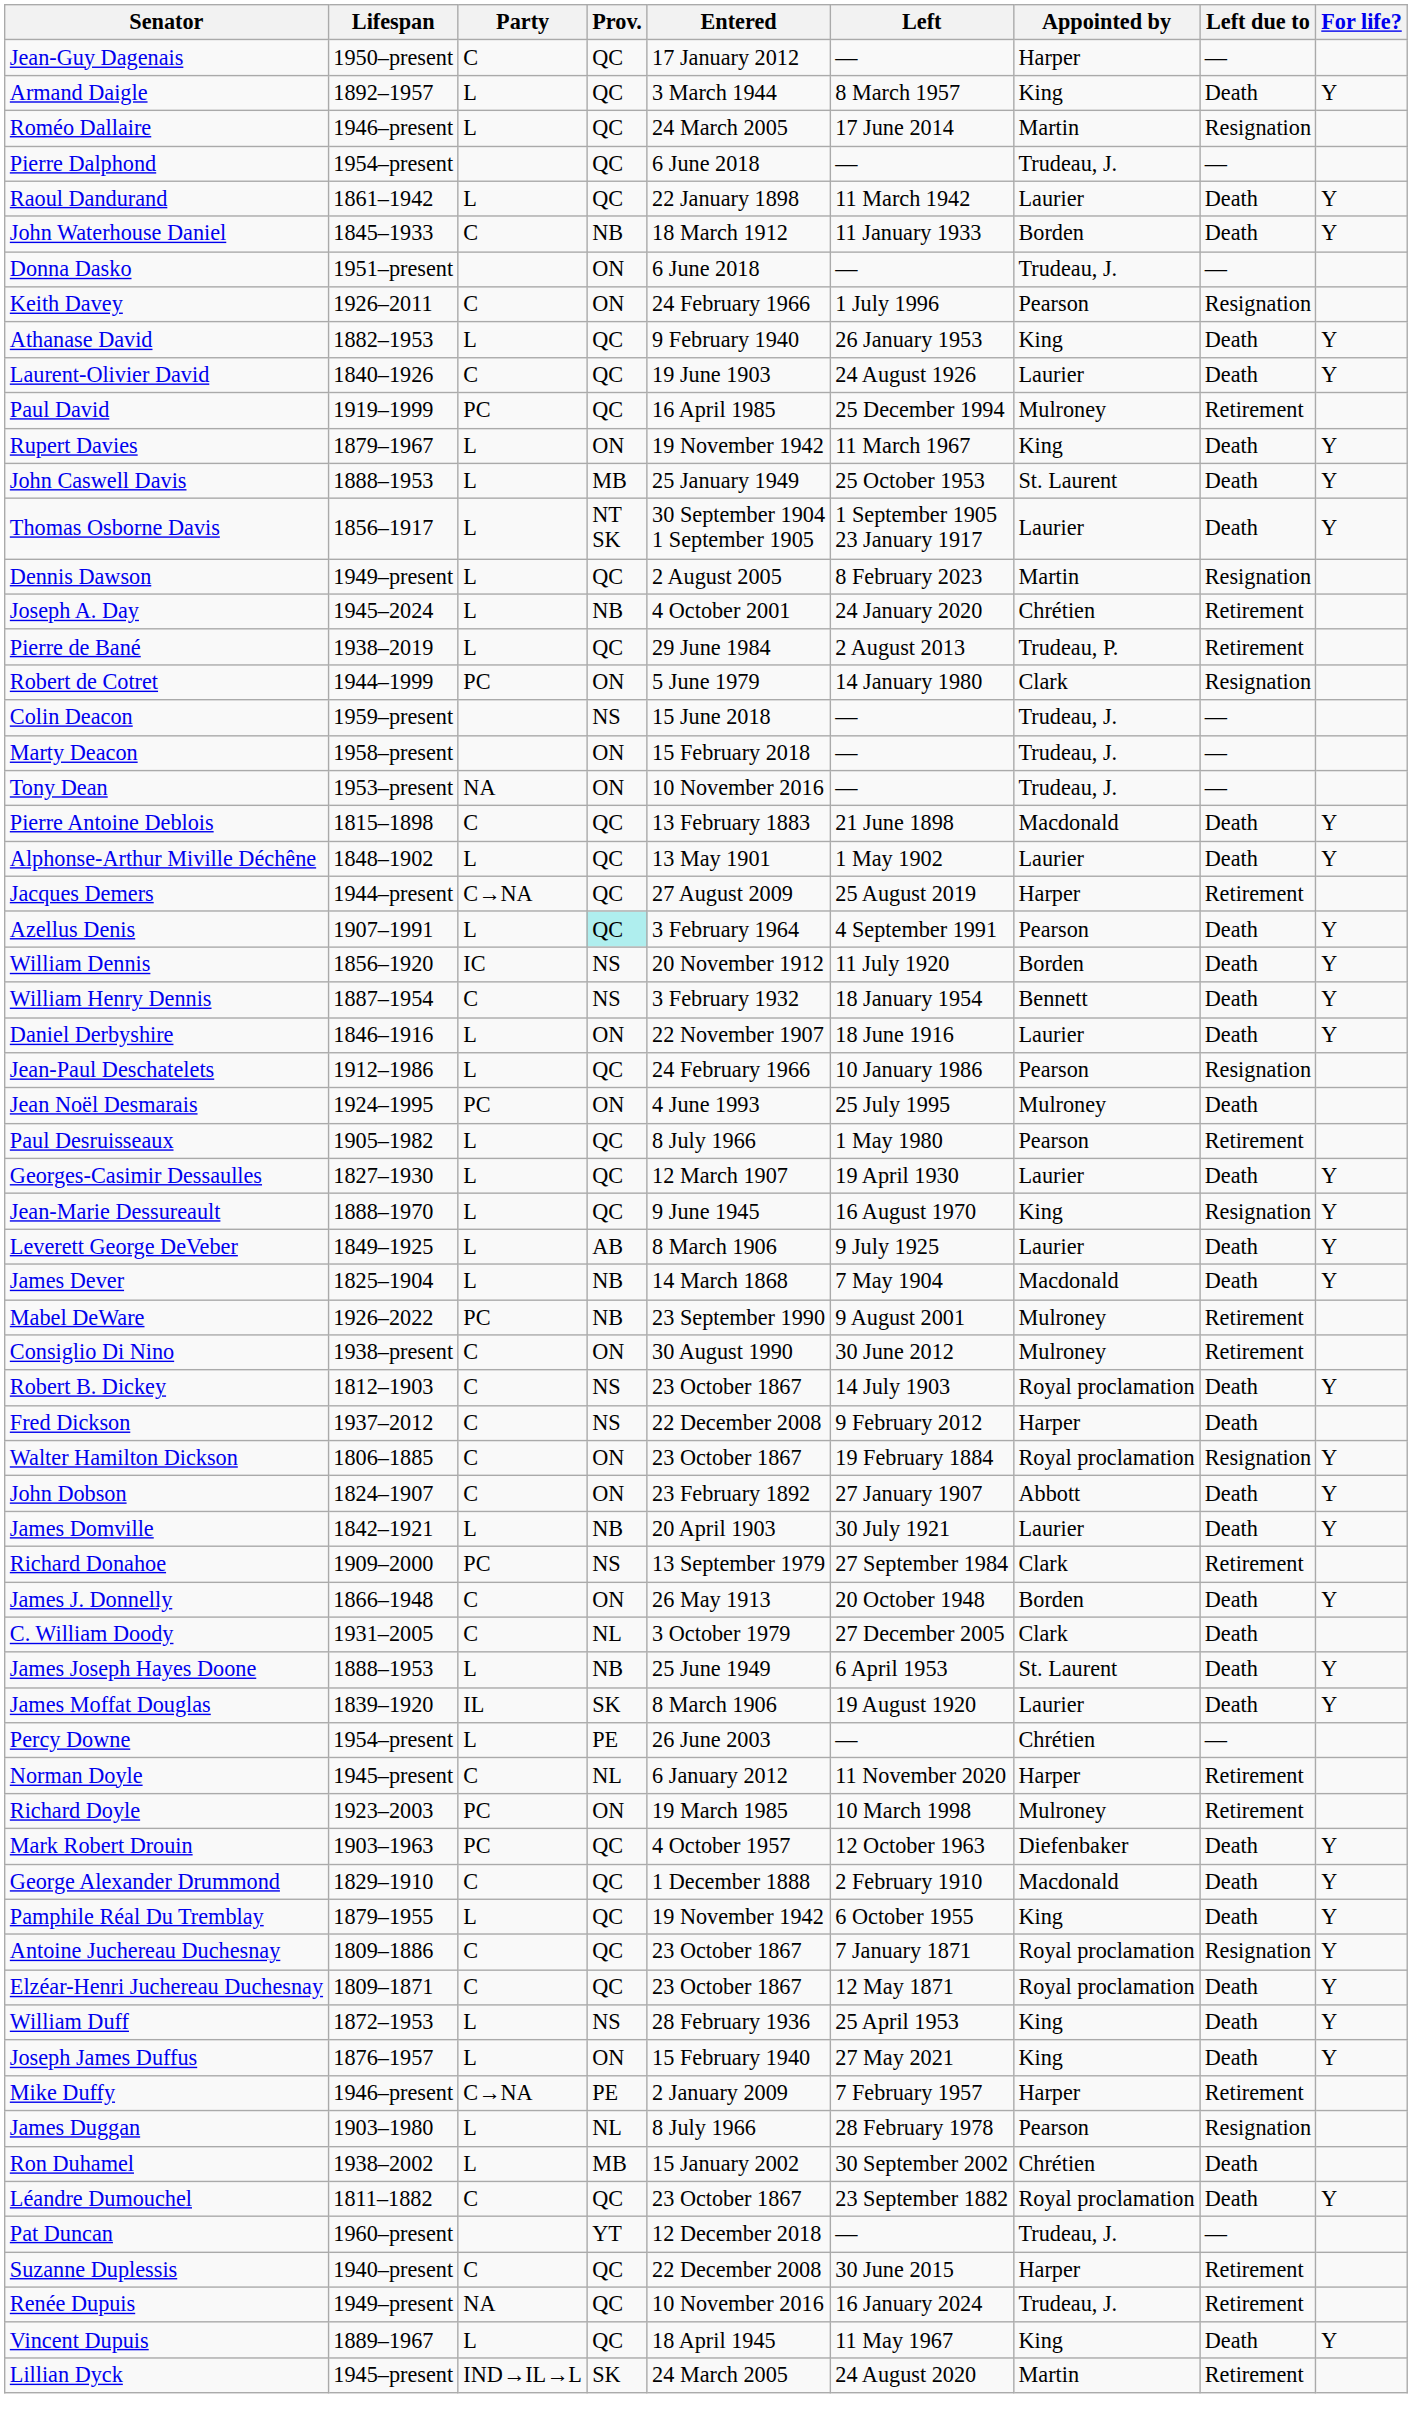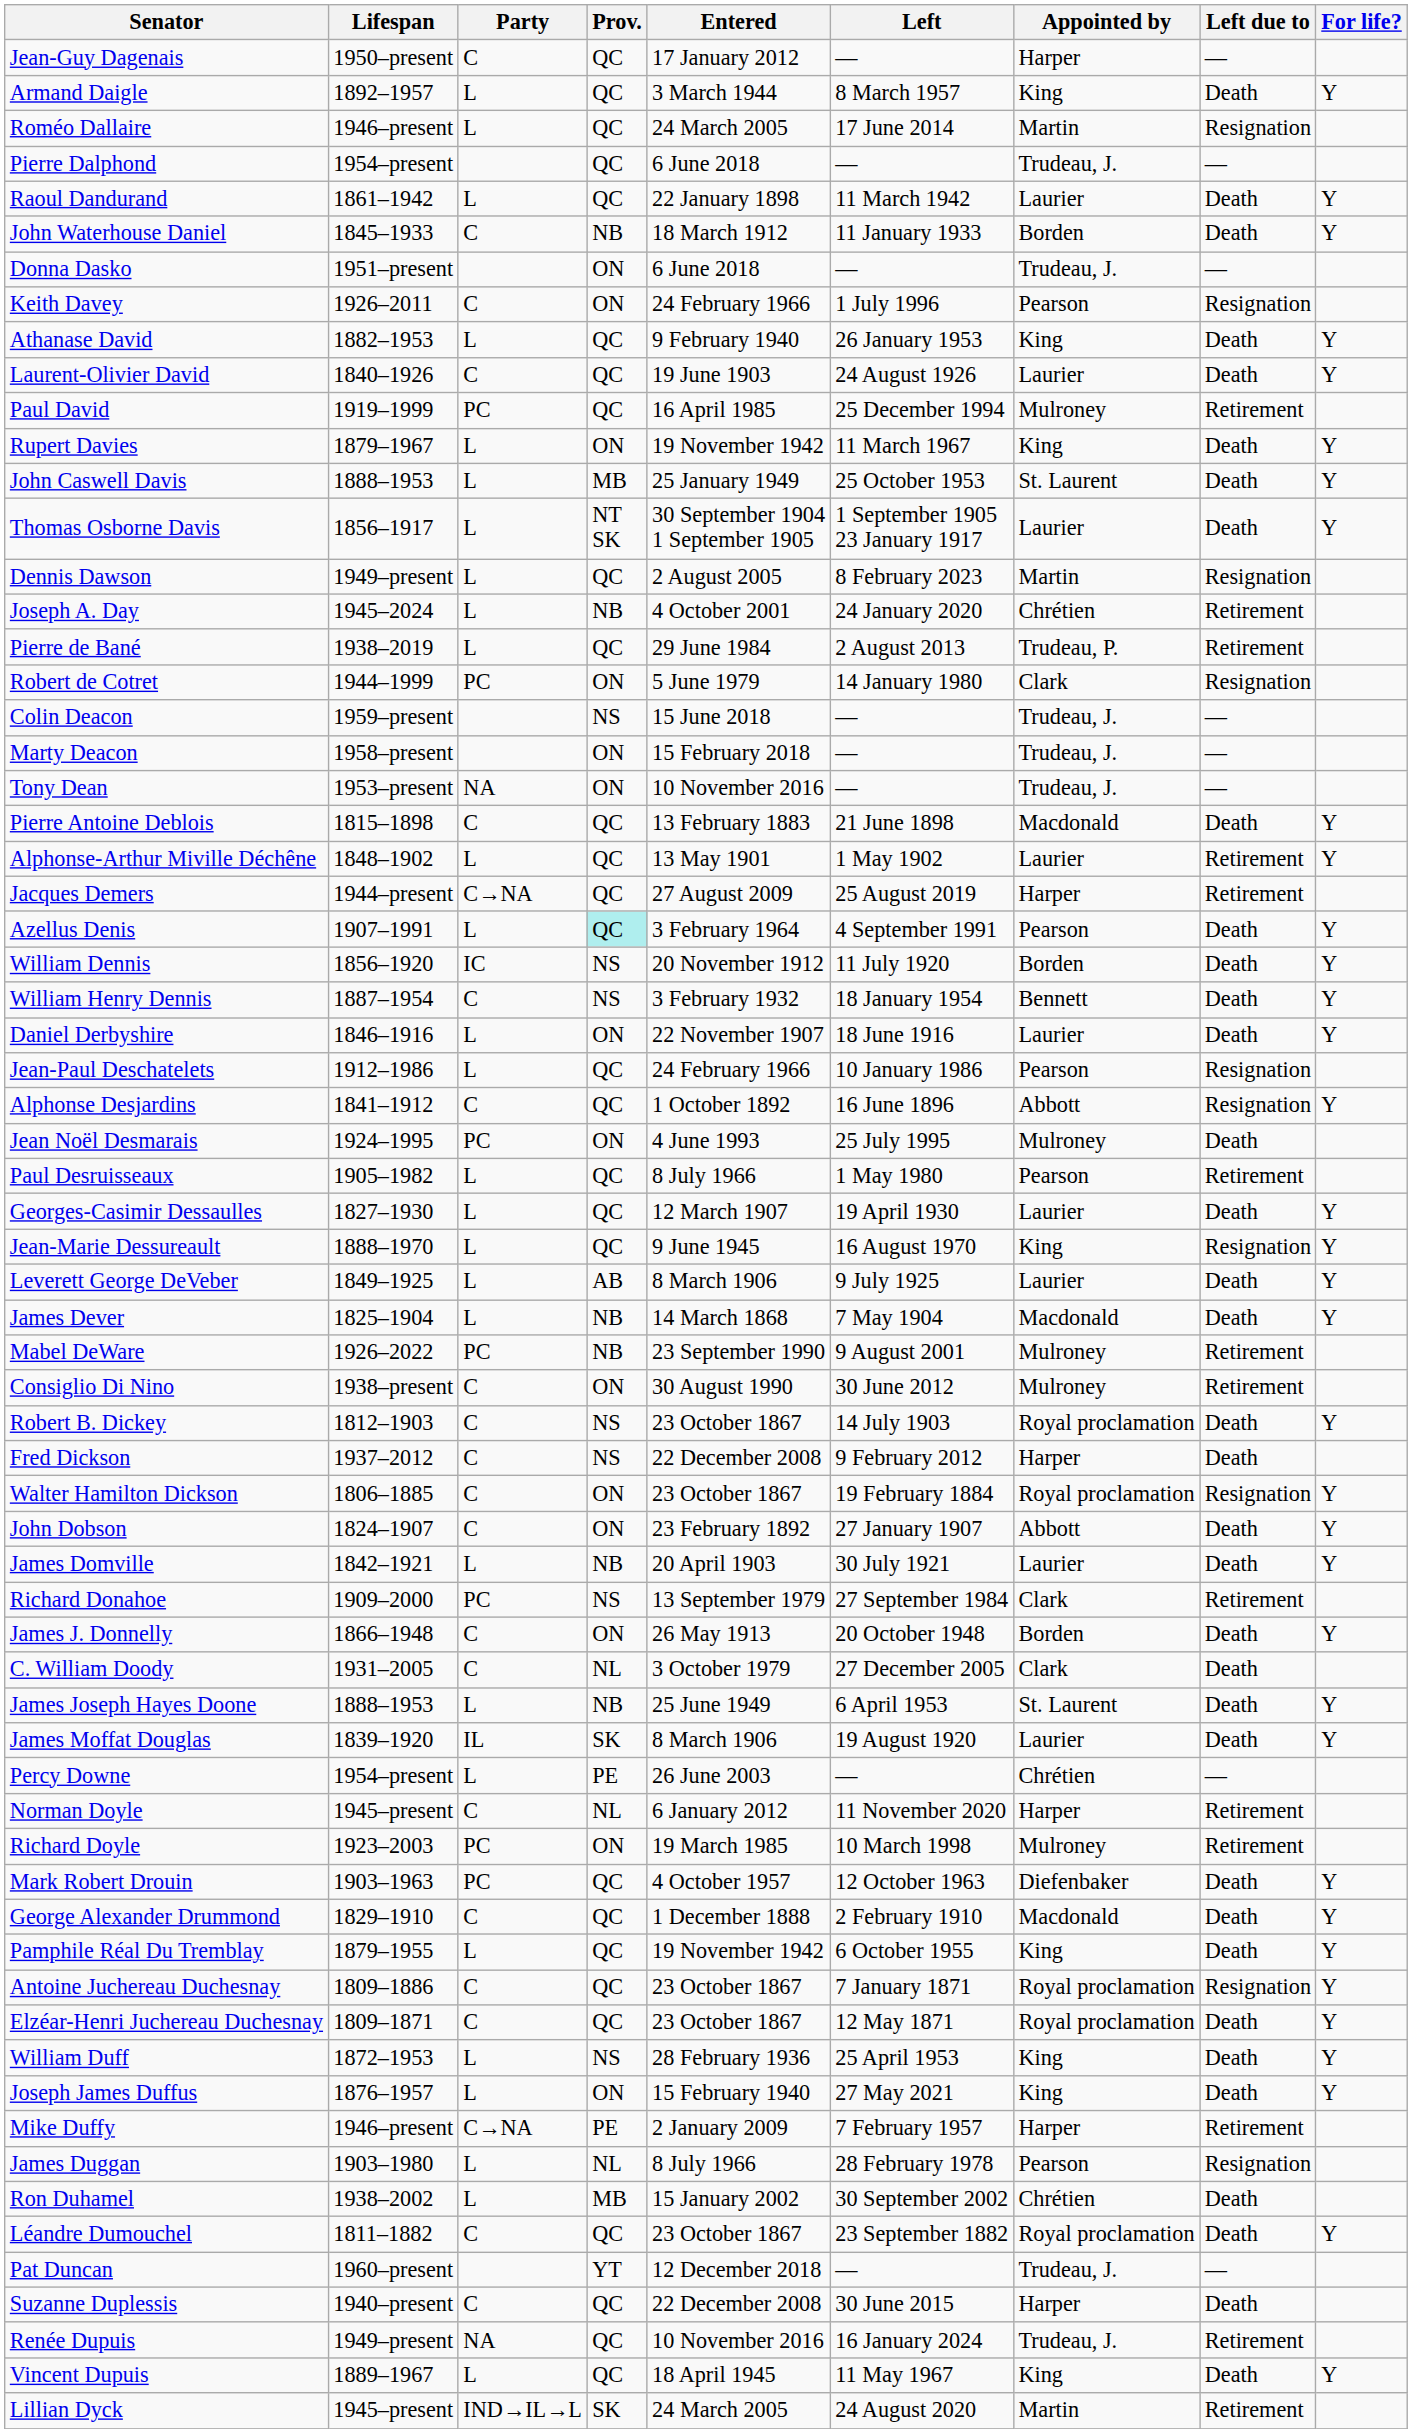Alphonse-Arthur Miville Déchêne | Left due to: Death -> Retirement
+ row: Alphonse Desjardins | 1841–1912 | C | QC | 1 October 1892 | 16 June 1896 | Abbott | Resignation | Y
Suzanne Duplessis | Left due to: Retirement -> Death
